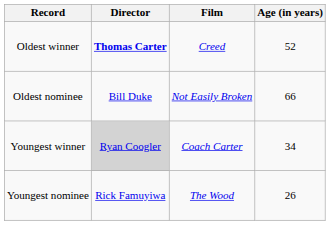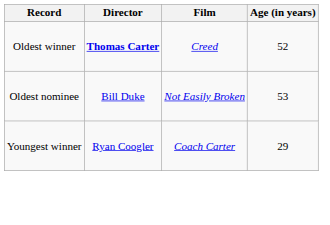Oldest nominee | Age (in years): 66 -> 53
Youngest winner | Director: lightgrey background -> no background
Youngest winner | Age (in years): 34 -> 29
- row: Youngest nominee | Rick Famuyiwa | The Wood | 26
